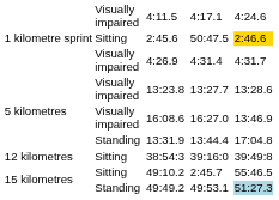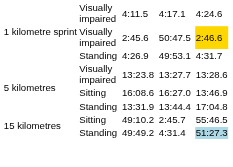2:45.6 | column 2: Sitting -> Visually impaired
4:26.9 | column 2: Visually impaired -> Standing
4:26.9 | column 6: 4:31.4 -> 49:53.1
16:08.6 | column 2: Visually impaired -> Sitting
- row: 12 kilometres | Sitting | 38:54:3 | 39:16:0 | 39:49:8
49:49.2 | column 6: 49:53.1 -> 4:31.4
